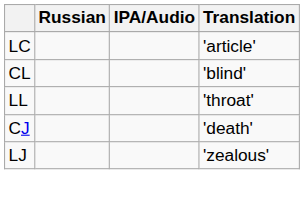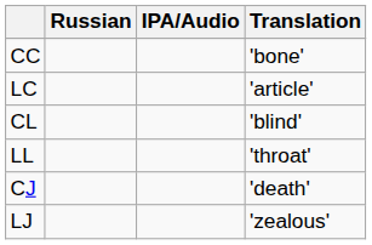+ row: CC | 'bone'
